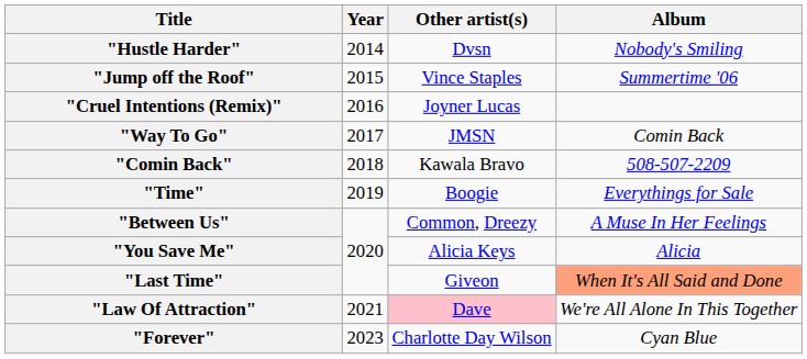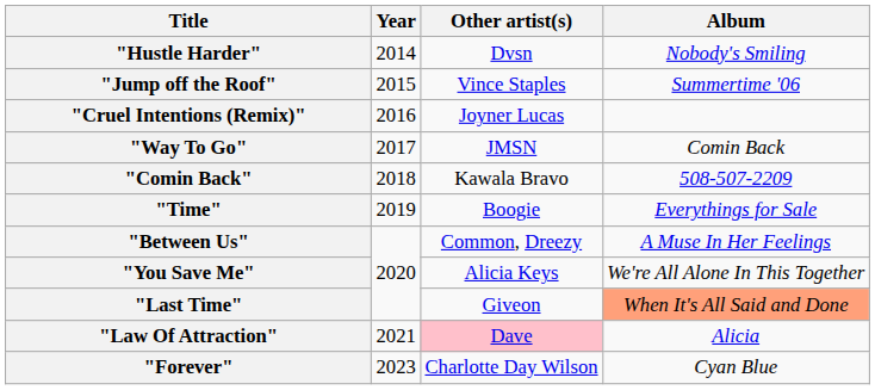"You Save Me" | Album: Alicia -> We're All Alone In This Together
"Law Of Attraction" | Album: We're All Alone In This Together -> Alicia
